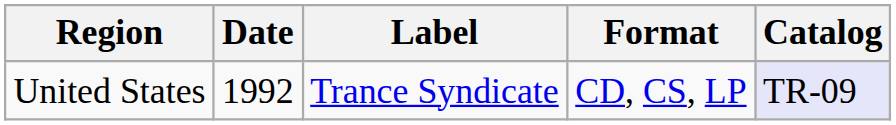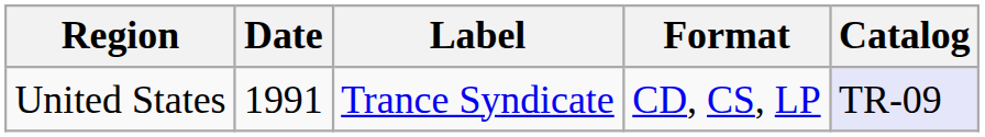United States | Date: 1992 -> 1991
